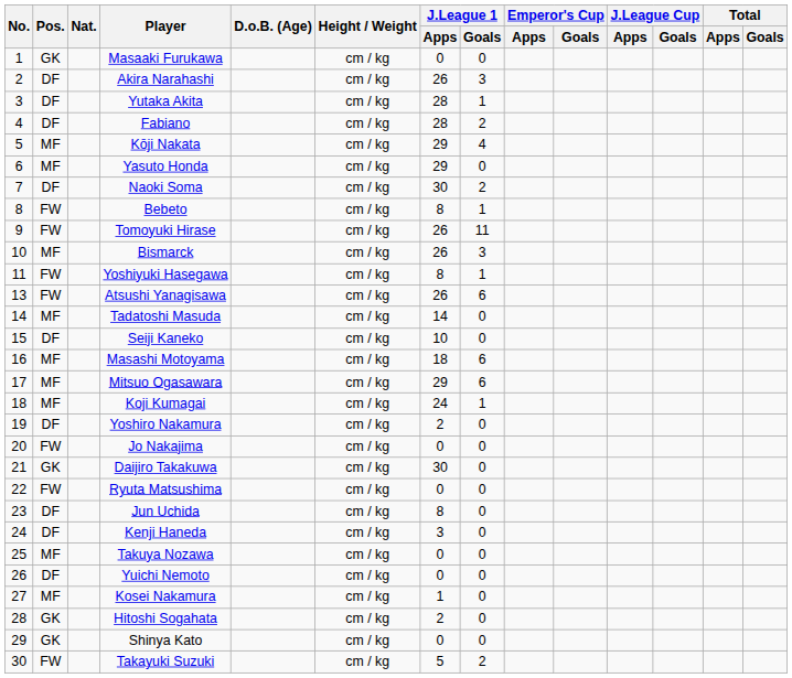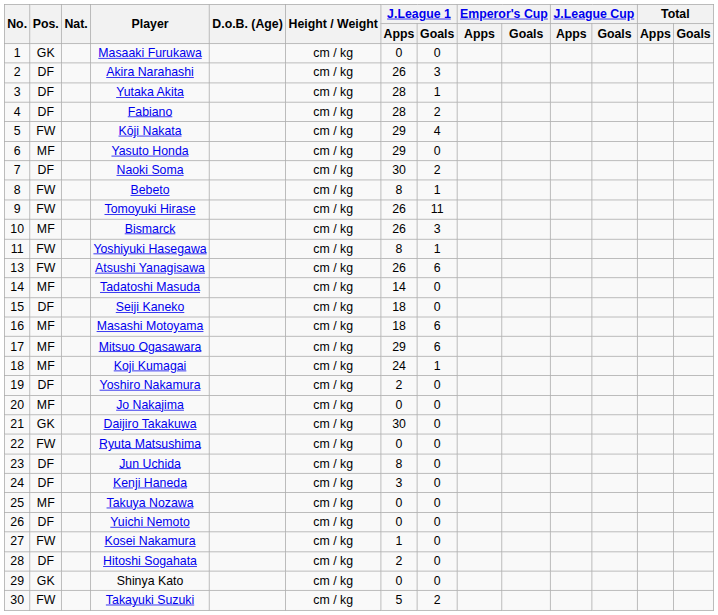Kōji Nakata | Pos.: MF -> FW
Seiji Kaneko | J.League 1 / Apps: 10 -> 18
Jo Nakajima | Pos.: FW -> MF
Kosei Nakamura | Pos.: MF -> FW
Hitoshi Sogahata | Pos.: GK -> DF
